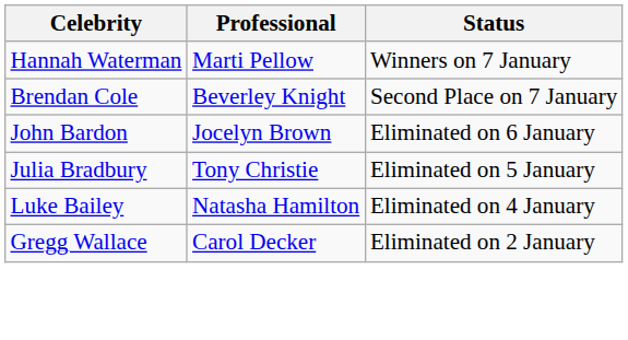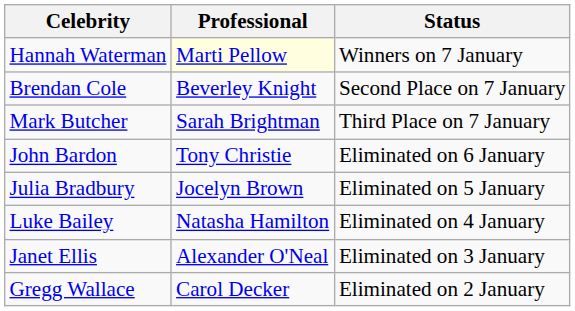Hannah Waterman | Professional: no background -> lightyellow background
+ row: Mark Butcher | Sarah Brightman | Third Place on 7 January
John Bardon | Professional: Jocelyn Brown -> Tony Christie
Julia Bradbury | Professional: Tony Christie -> Jocelyn Brown
+ row: Janet Ellis | Alexander O'Neal | Eliminated on 3 January
